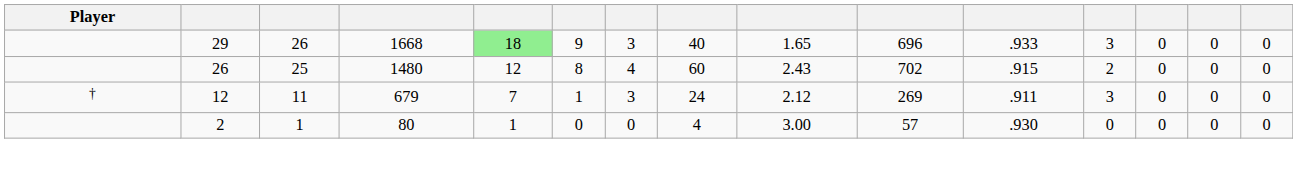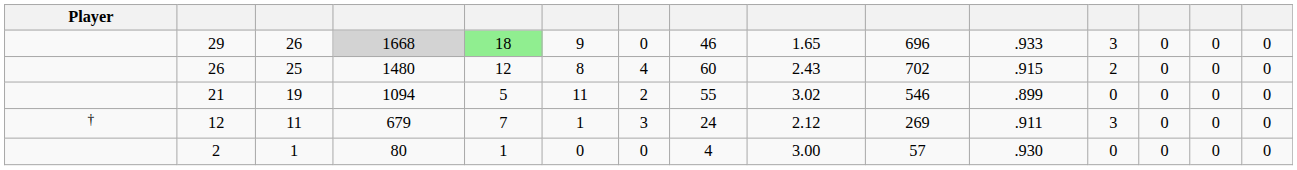29 | column 4: no background -> lightgrey background
29 | column 7: 3 -> 0
29 | column 8: 40 -> 46
+ row: 21 | 19 | 1094 | 5 | 11 | 2 | 55 | 3.02 | 546 | .899 | 0 | 0 | 0 | 0
